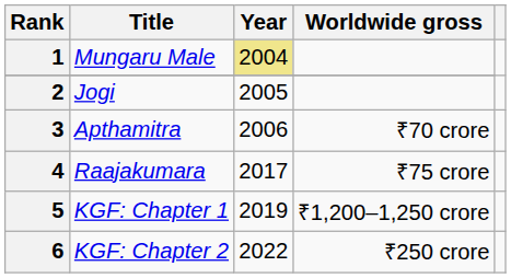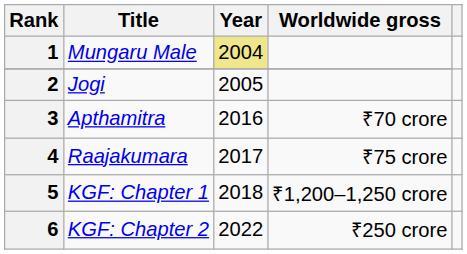3 | Year: 2006 -> 2016
5 | Year: 2019 -> 2018
